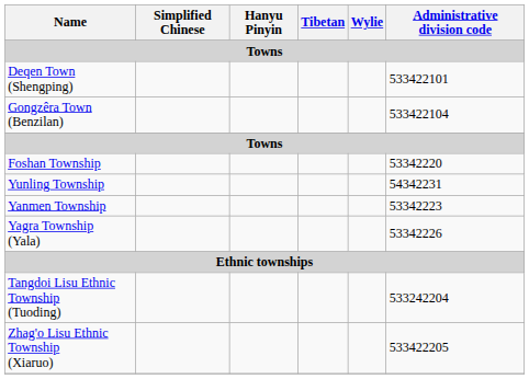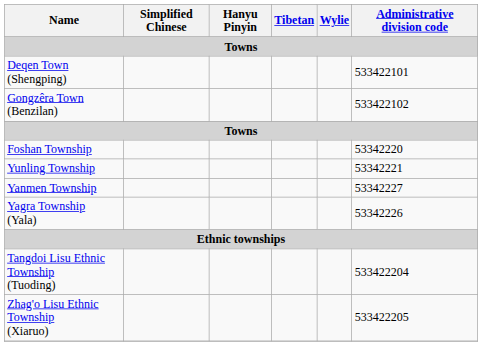Gongzêra Town (Benzilan) | Administrative division code: 533422104 -> 533422102
Yunling Township | Administrative division code: 54342231 -> 53342221
Yanmen Township | Administrative division code: 53342223 -> 53342227
Tangdoi Lisu Ethnic Township (Tuoding) | Administrative division code: 533242204 -> 533422204
